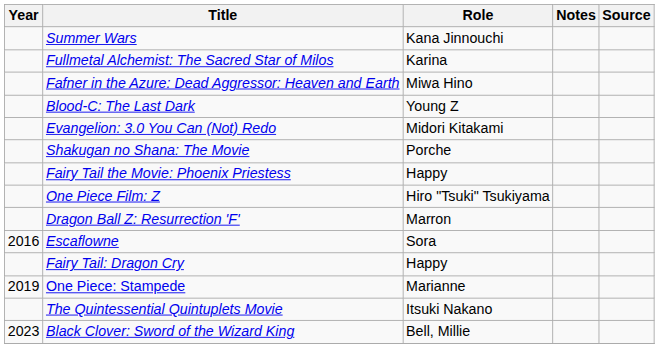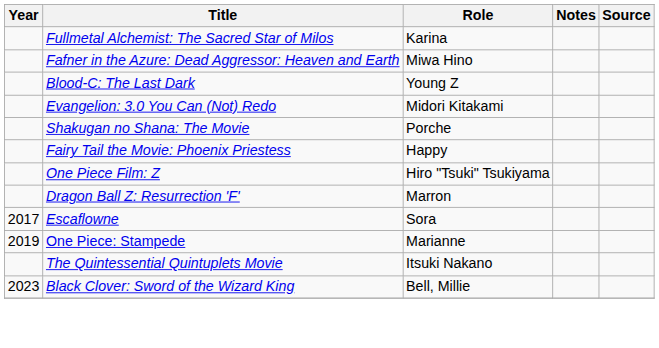- row: Summer Wars | Kana Jinnouchi
Escaflowne | Year: 2016 -> 2017
- row: Fairy Tail: Dragon Cry | Happy
